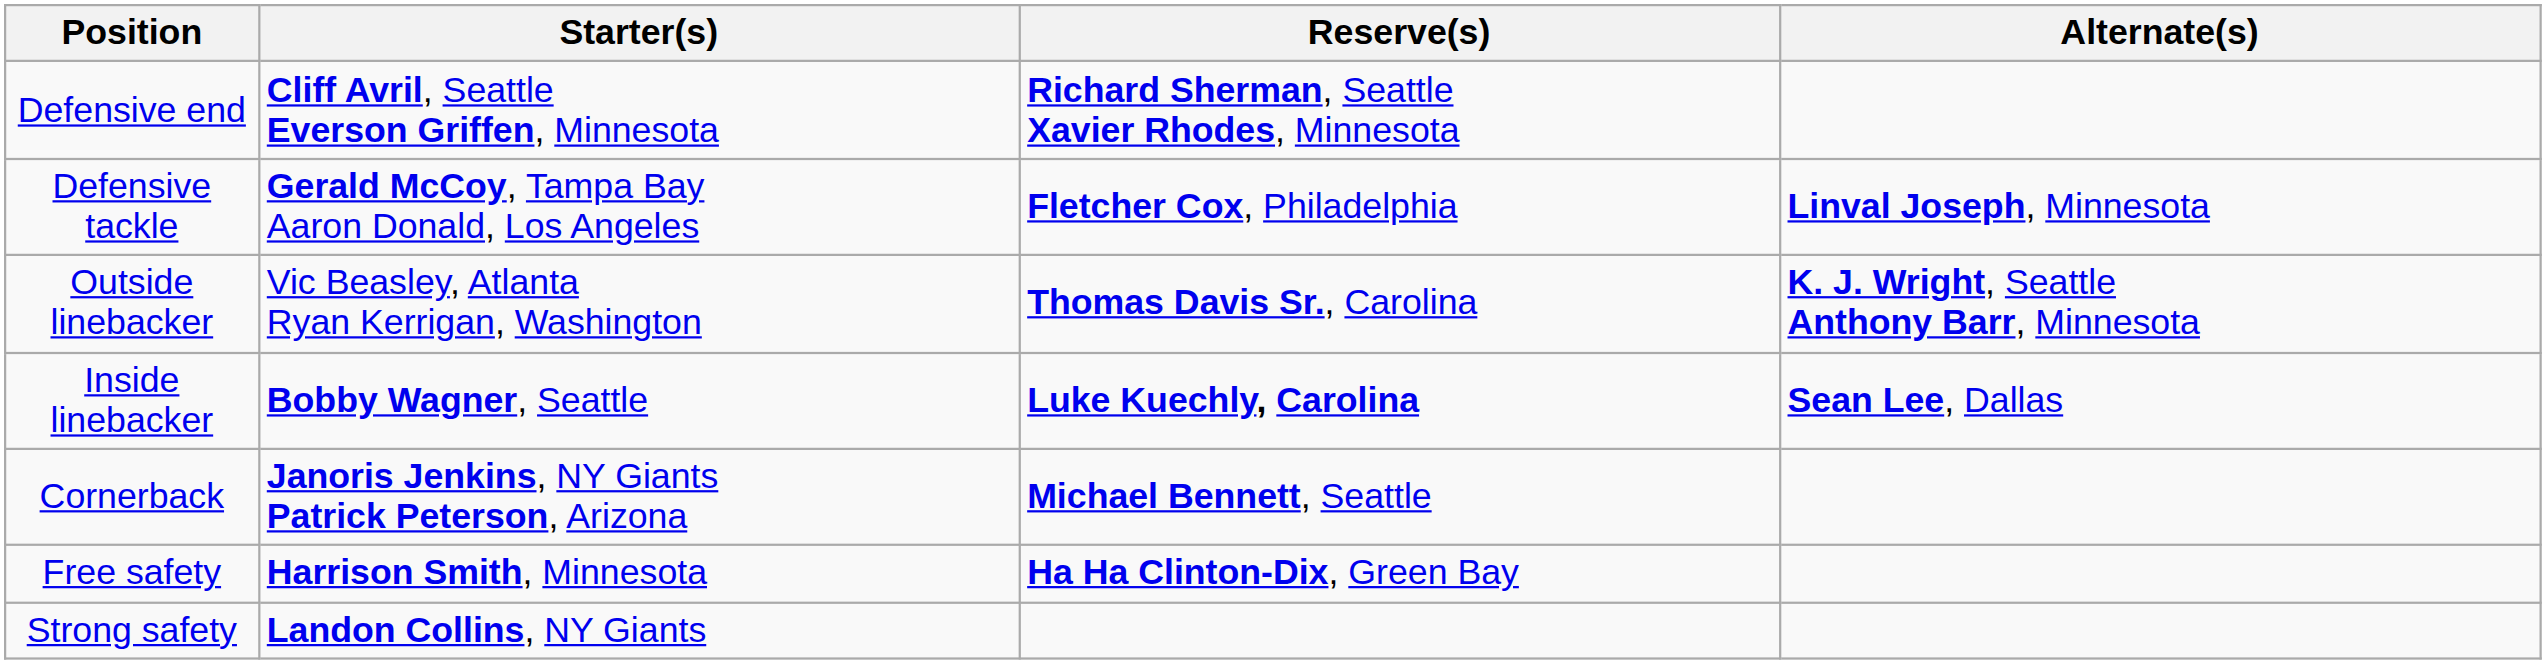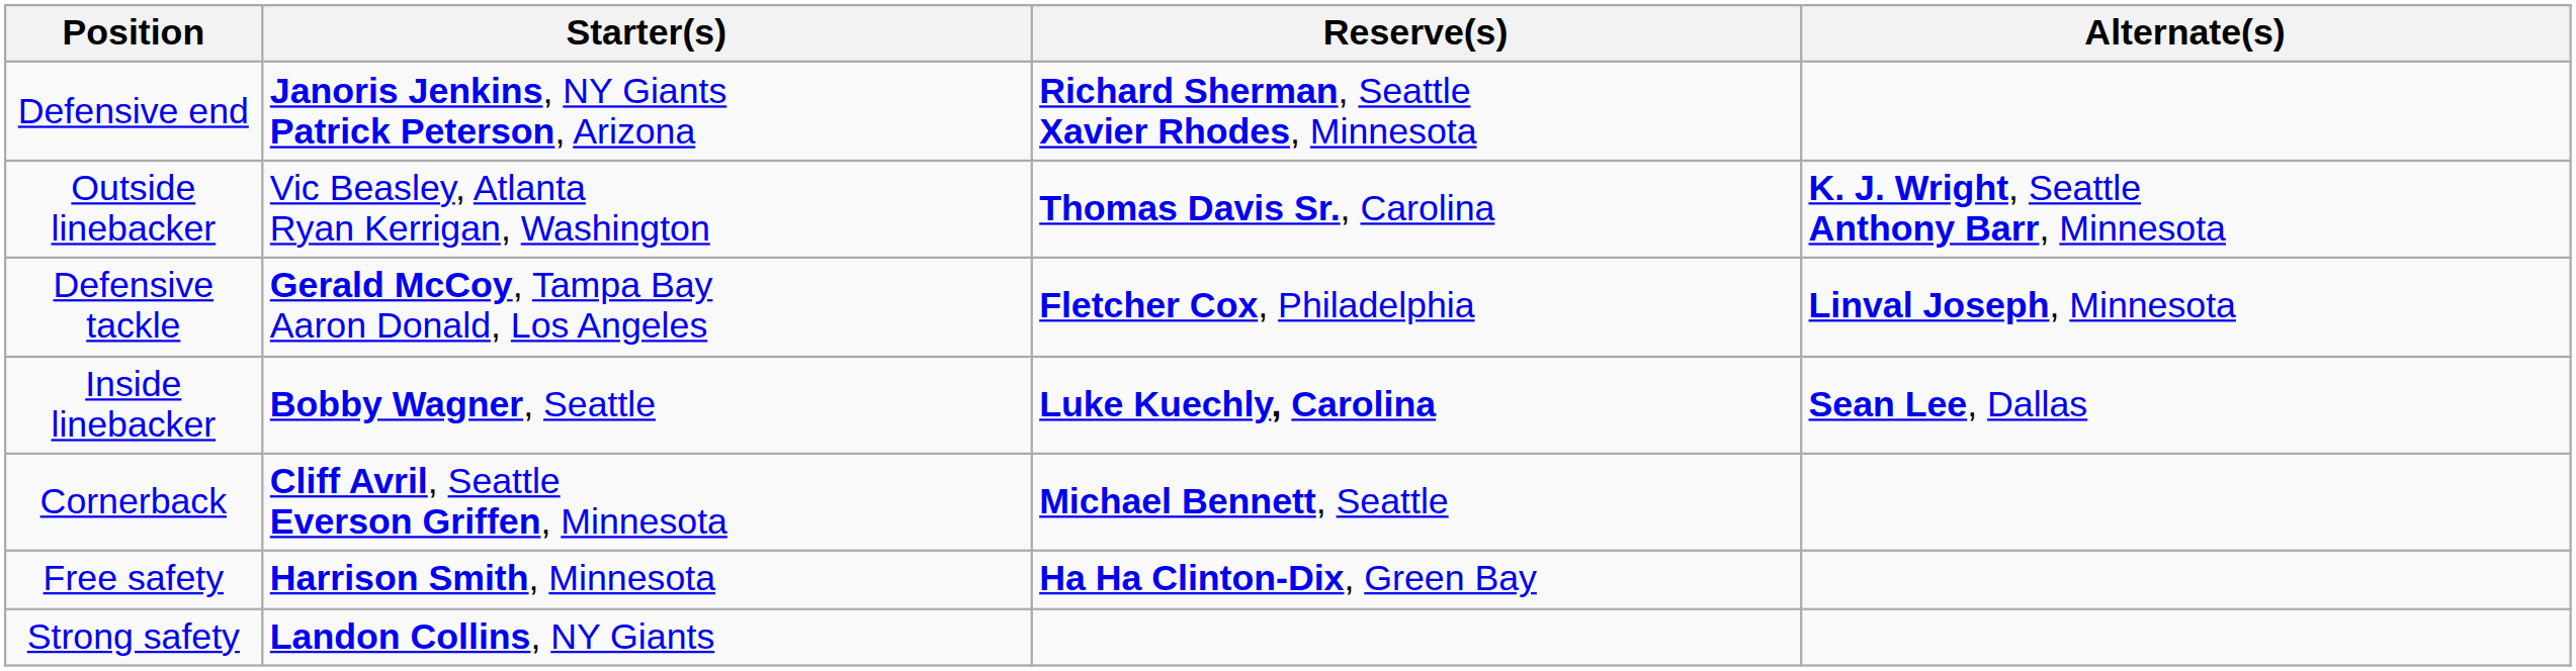Defensive end | Starter(s): Cliff Avril, Seattle Everson Griffen, Minnesota -> Janoris Jenkins, NY Giants Patrick Peterson, Arizona
rows swapped: Defensive tackle <-> Outside linebacker
Cornerback | Starter(s): Janoris Jenkins, NY Giants Patrick Peterson, Arizona -> Cliff Avril, Seattle Everson Griffen, Minnesota
